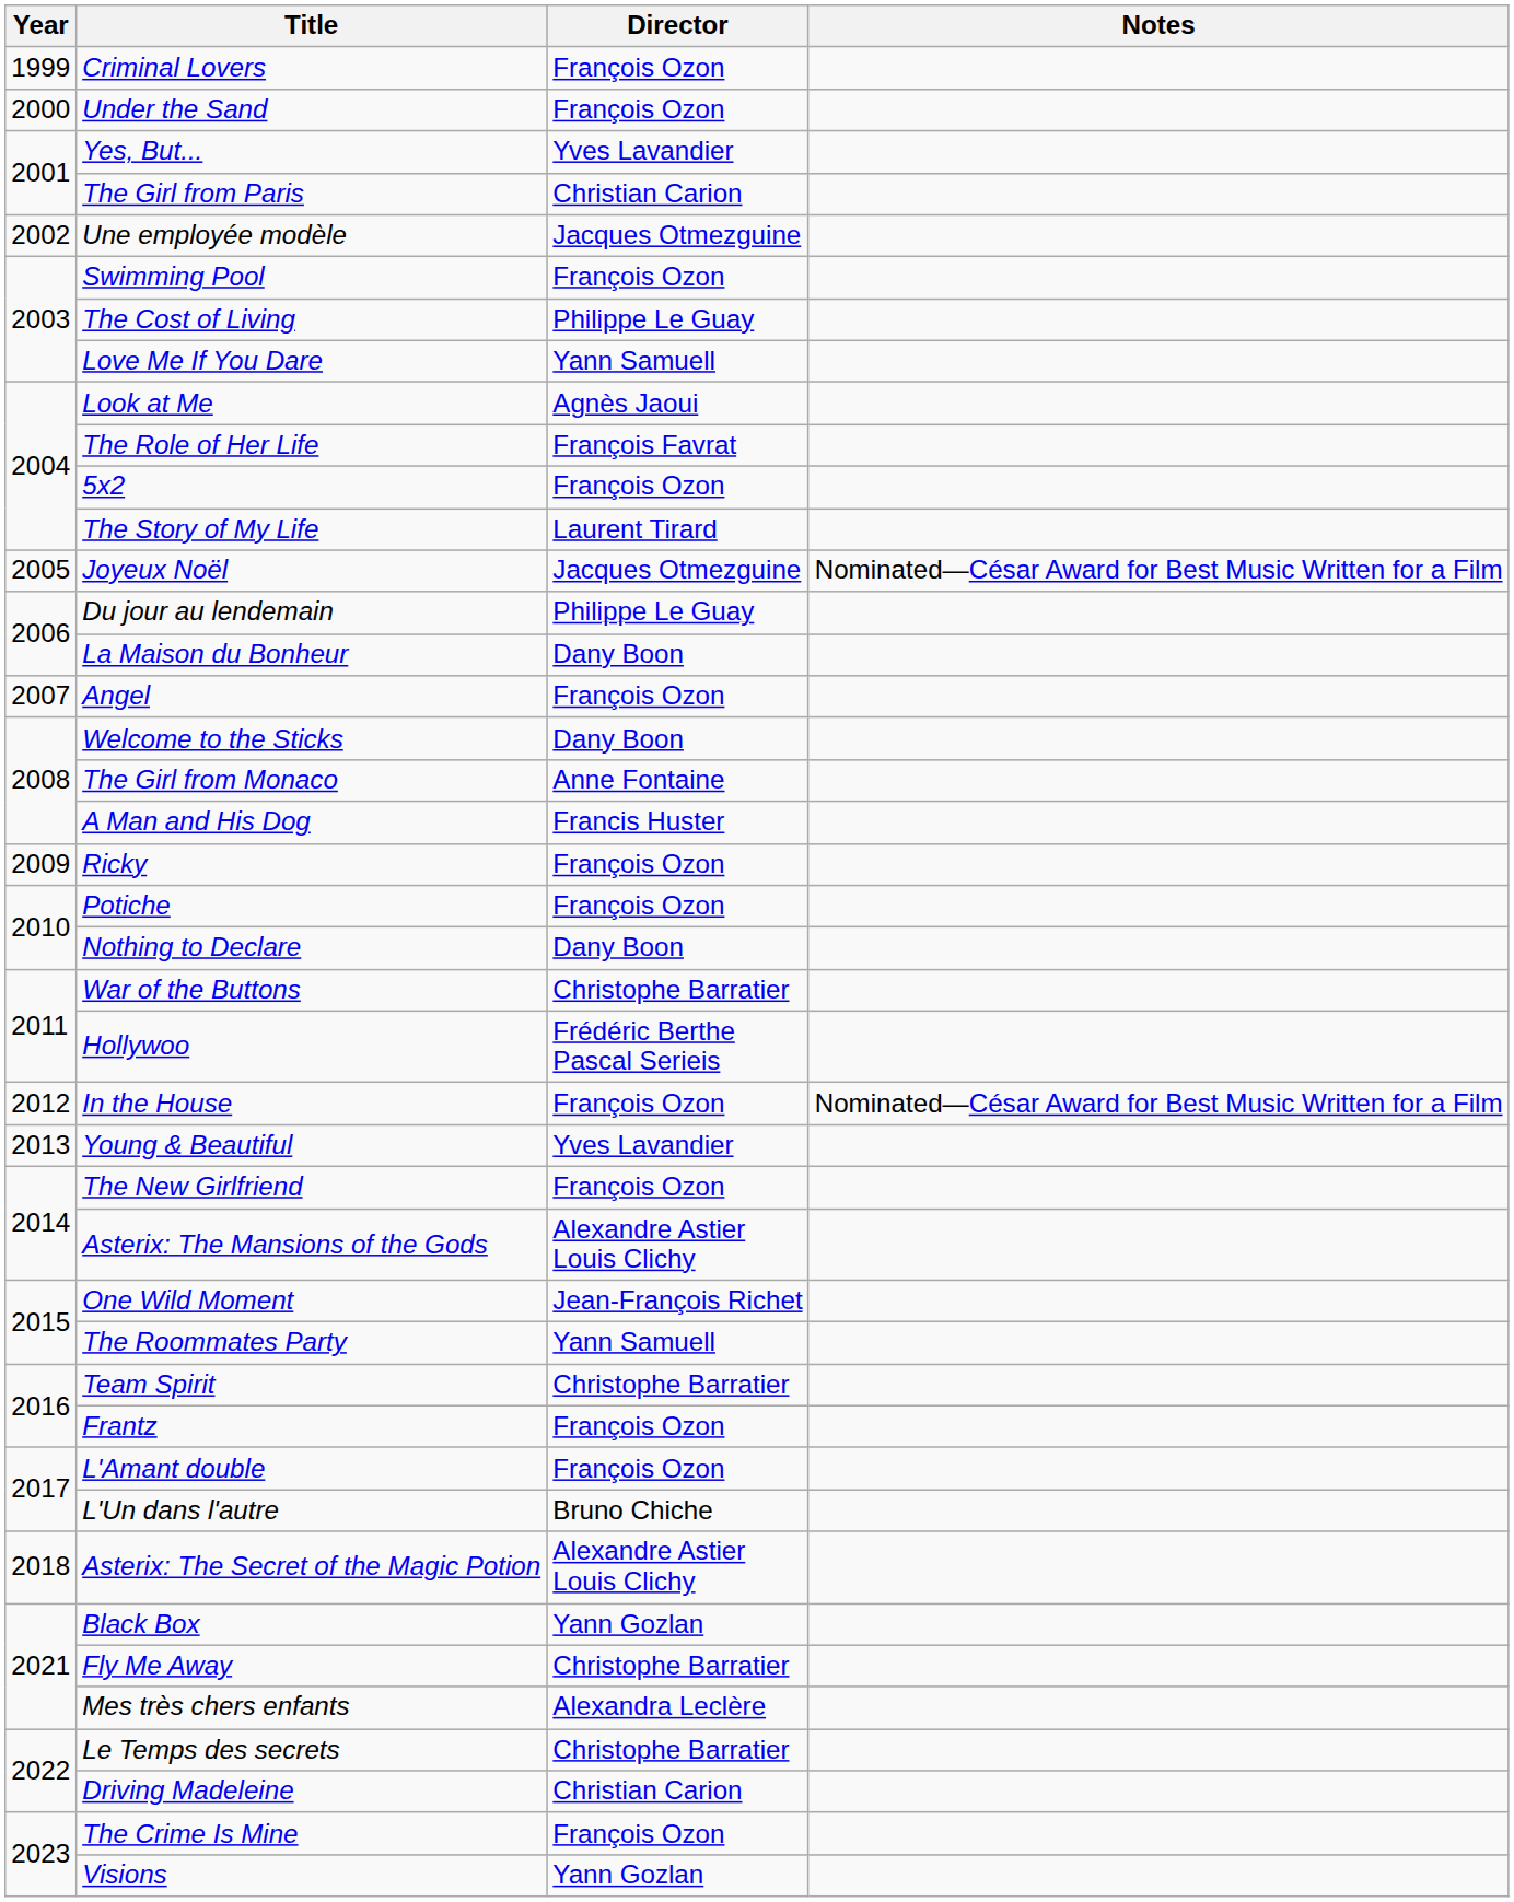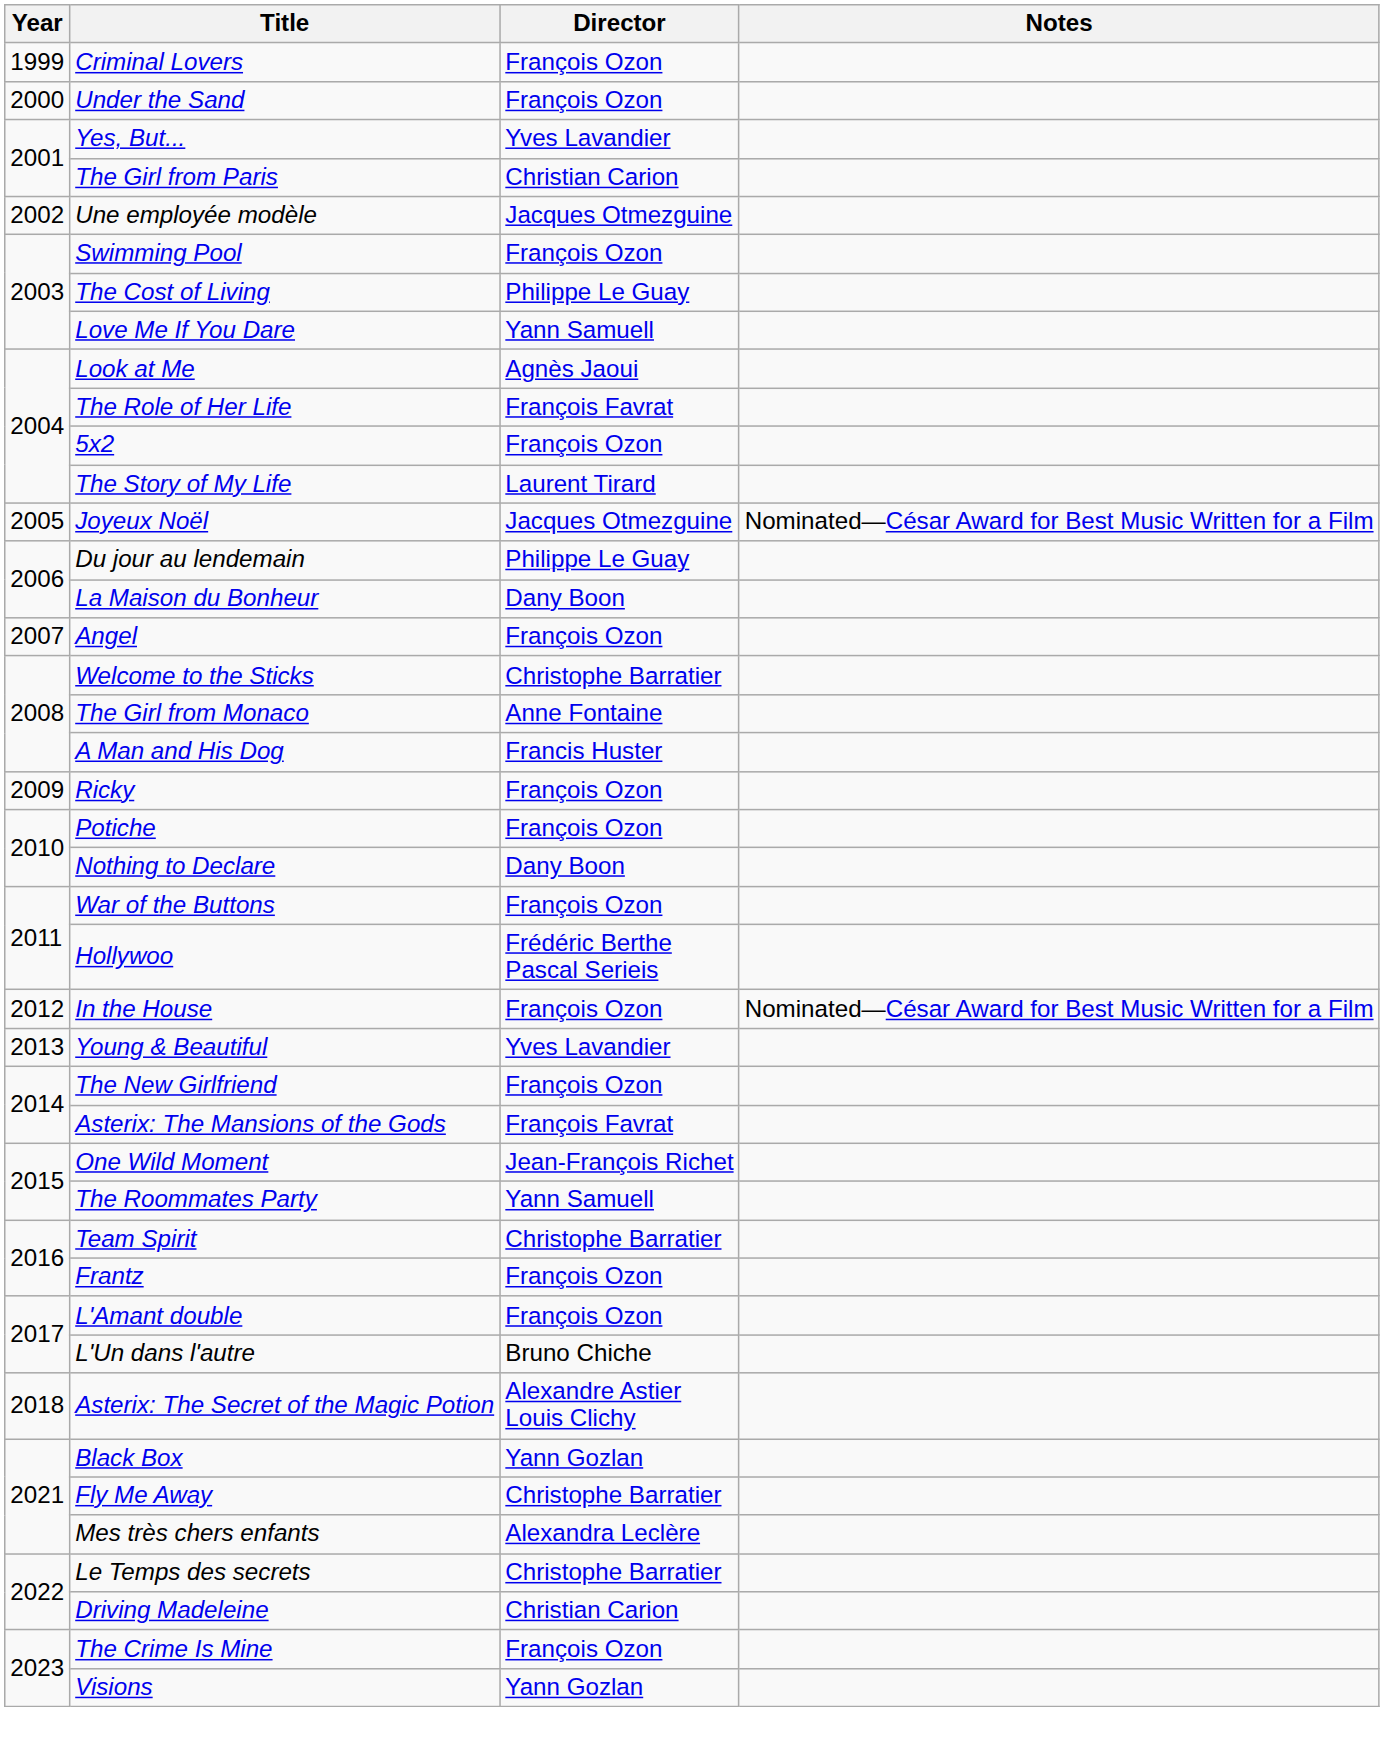Welcome to the Sticks | Director: Dany Boon -> Christophe Barratier
War of the Buttons | Director: Christophe Barratier -> François Ozon
Asterix: The Mansions of the Gods | Director: Alexandre Astier Louis Clichy -> François Favrat
